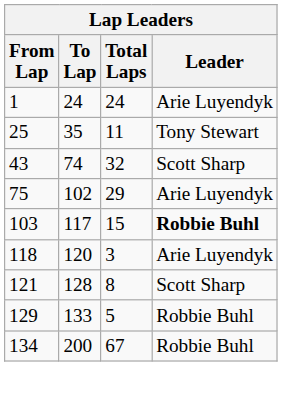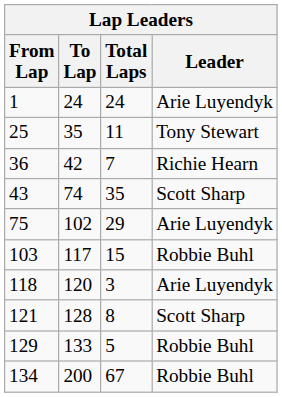+ row: 36 | 42 | 7 | Richie Hearn
43 | Total Laps: 32 -> 35
103 | Leader: bold -> normal
